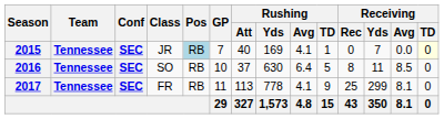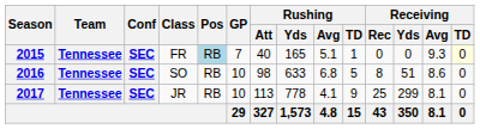2015 | Class: JR -> FR
2015 | Rushing / Yds: 169 -> 165
2015 | Rushing / Avg: 4.1 -> 5.1
2015 | Receiving / Yds: 7 -> 0
2015 | Receiving / Avg: 0.0 -> 9.3
2016 | Rushing / Att: 37 -> 98
2016 | Rushing / Yds: 630 -> 633
2016 | Rushing / Avg: 6.4 -> 6.8
2016 | Receiving / Yds: 11 -> 51
2016 | Receiving / Avg: 8.5 -> 8.6
2017 | Class: FR -> JR
2017 | GP: 11 -> 10
